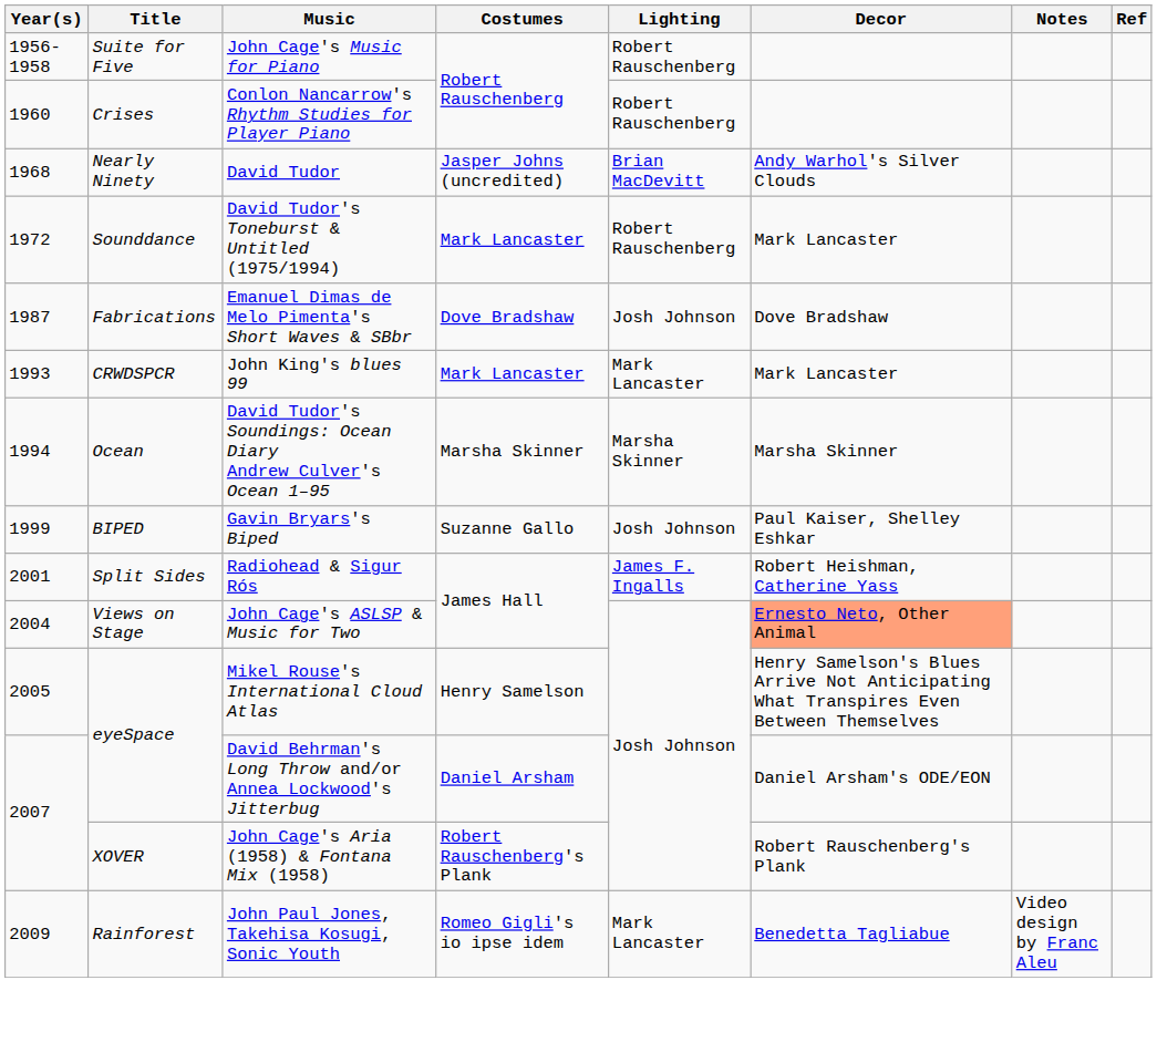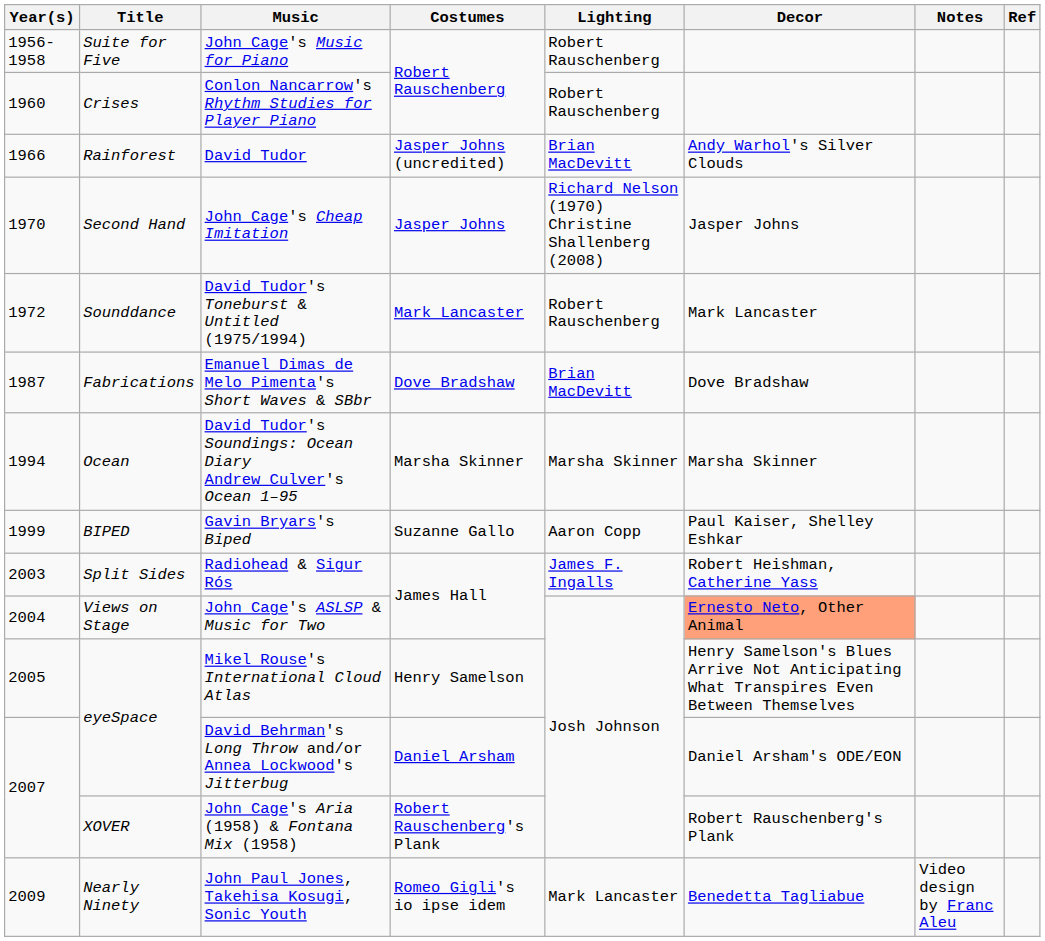David Tudor | Year(s): 1968 -> 1966
David Tudor | Title: Nearly Ninety -> Rainforest
+ row: 1970 | Second Hand | John Cage's Cheap Imitation | Jasper Johns | Richard Nelson (1970) Christine Shallenberg (2008) | Jasper Johns
Emanuel Dimas de Melo Pimenta's Short Waves & SBbr | Lighting: Josh Johnson -> Brian MacDevitt
- row: 1993 | CRWDSPCR | John King's blues 99 | Mark Lancaster | Mark Lancaster | Mark Lancaster
Gavin Bryars's Biped | Lighting: Josh Johnson -> Aaron Copp
Radiohead & Sigur Rós | Year(s): 2001 -> 2003
John Paul Jones, Takehisa Kosugi, Sonic Youth | Title: Rainforest -> Nearly Ninety
